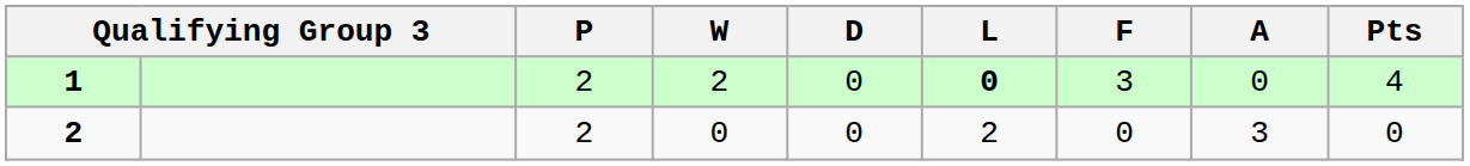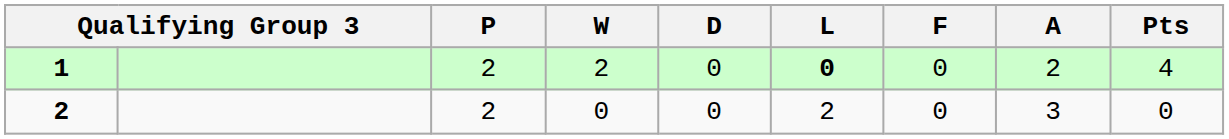1 | F: 3 -> 0
1 | A: 0 -> 2
